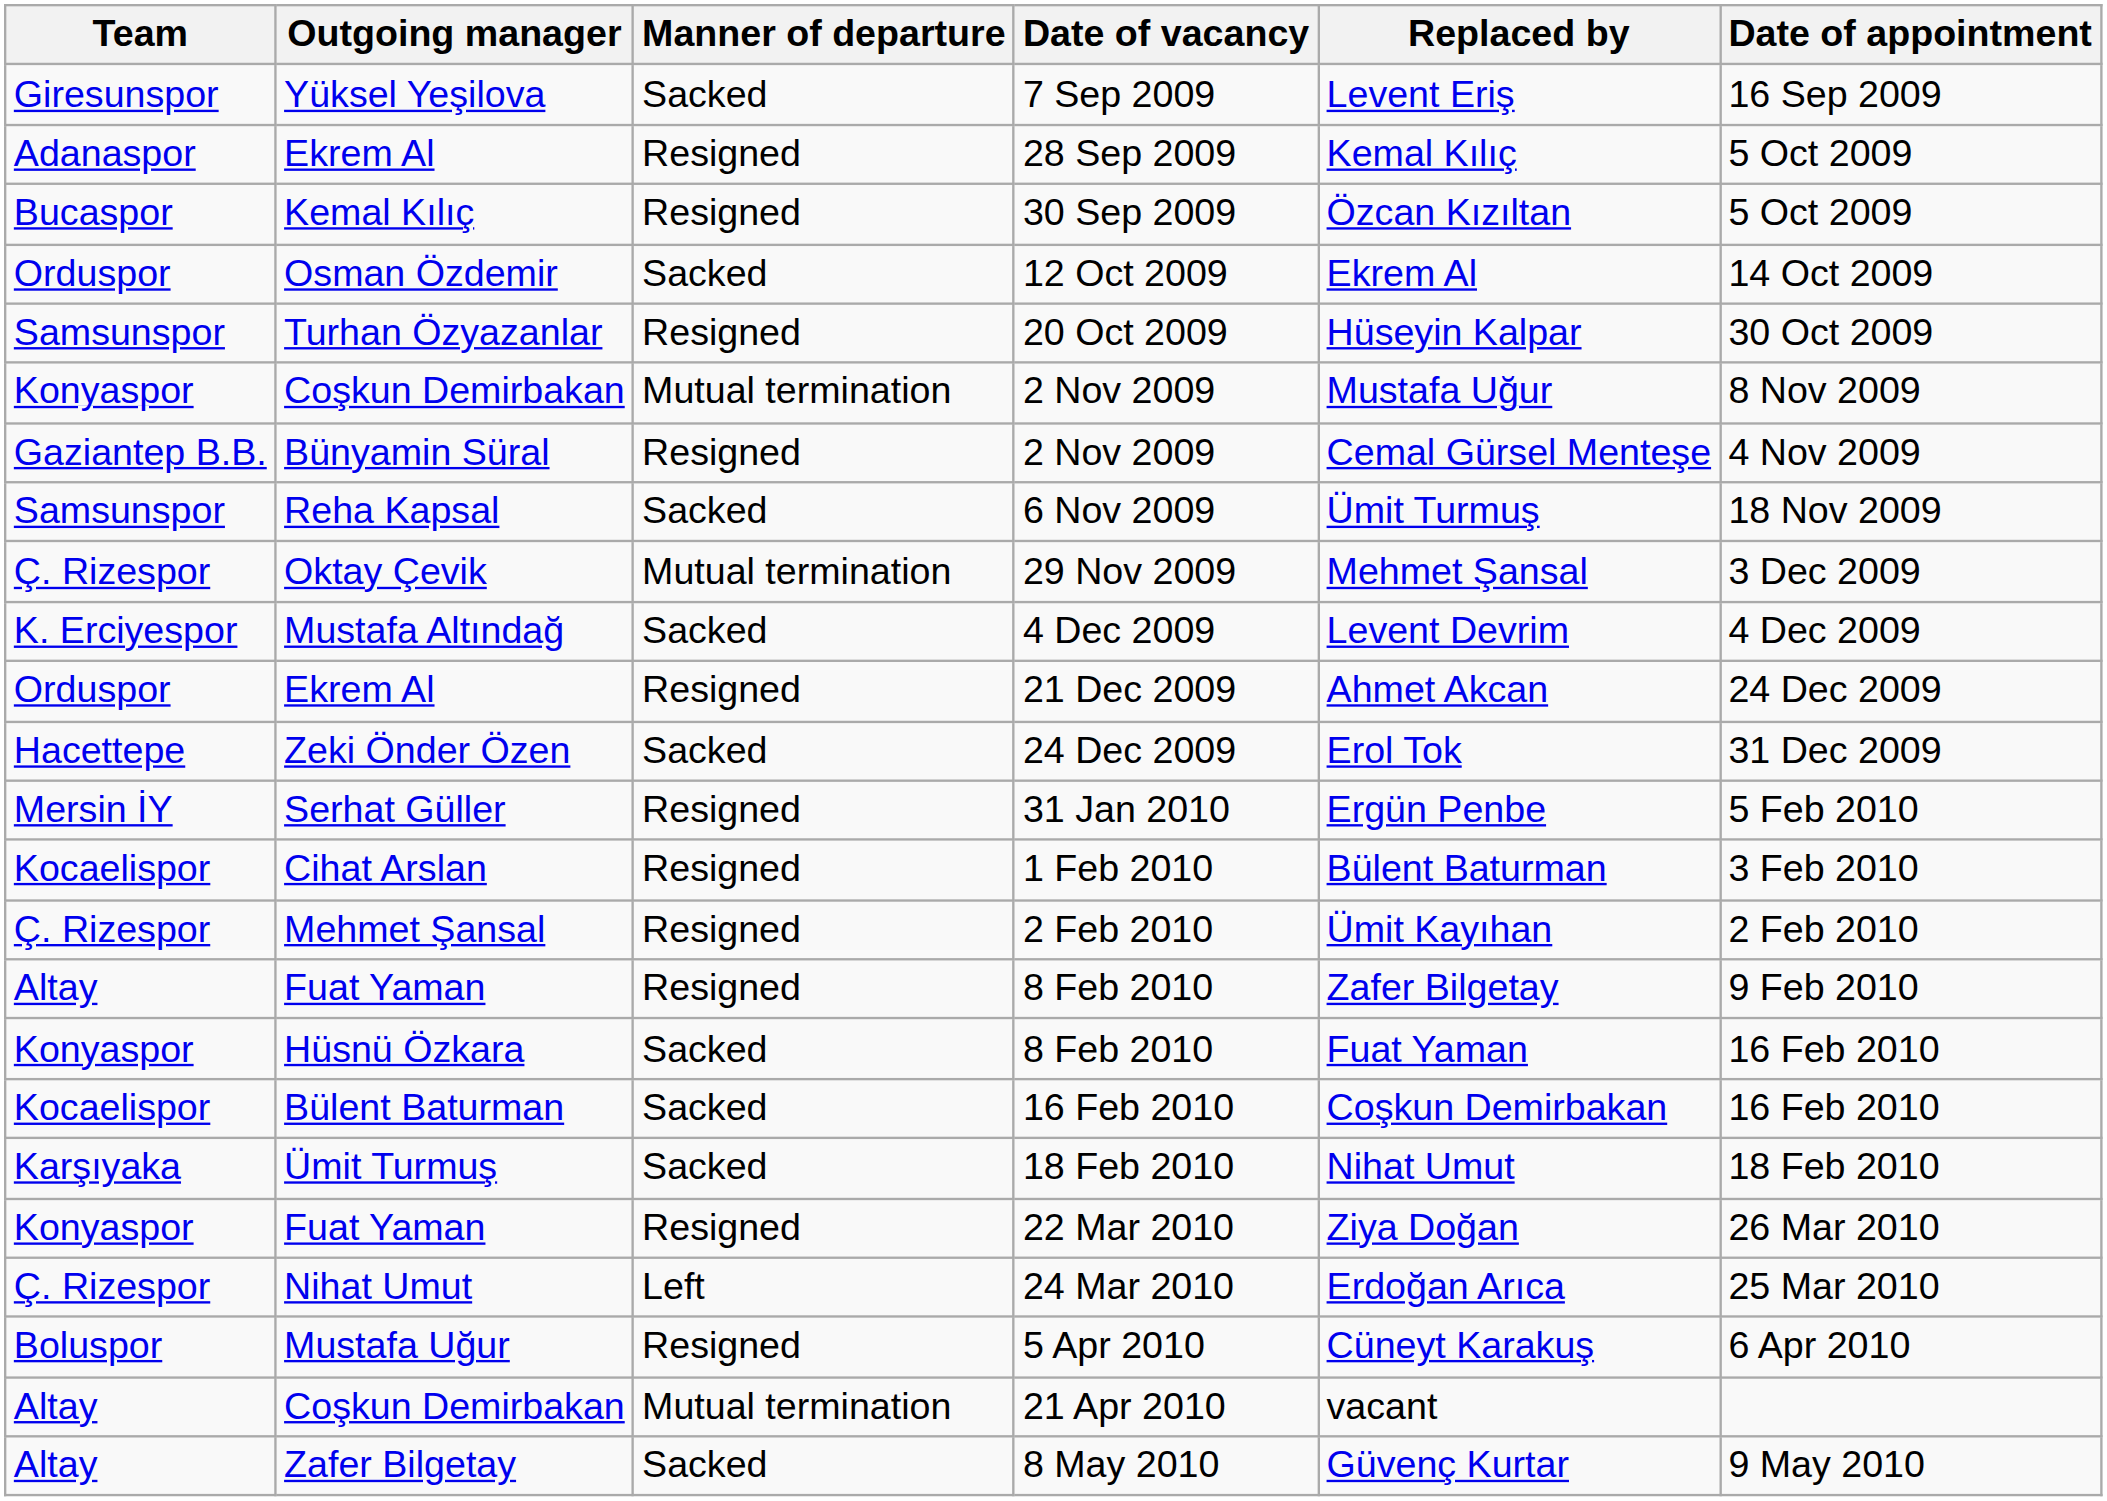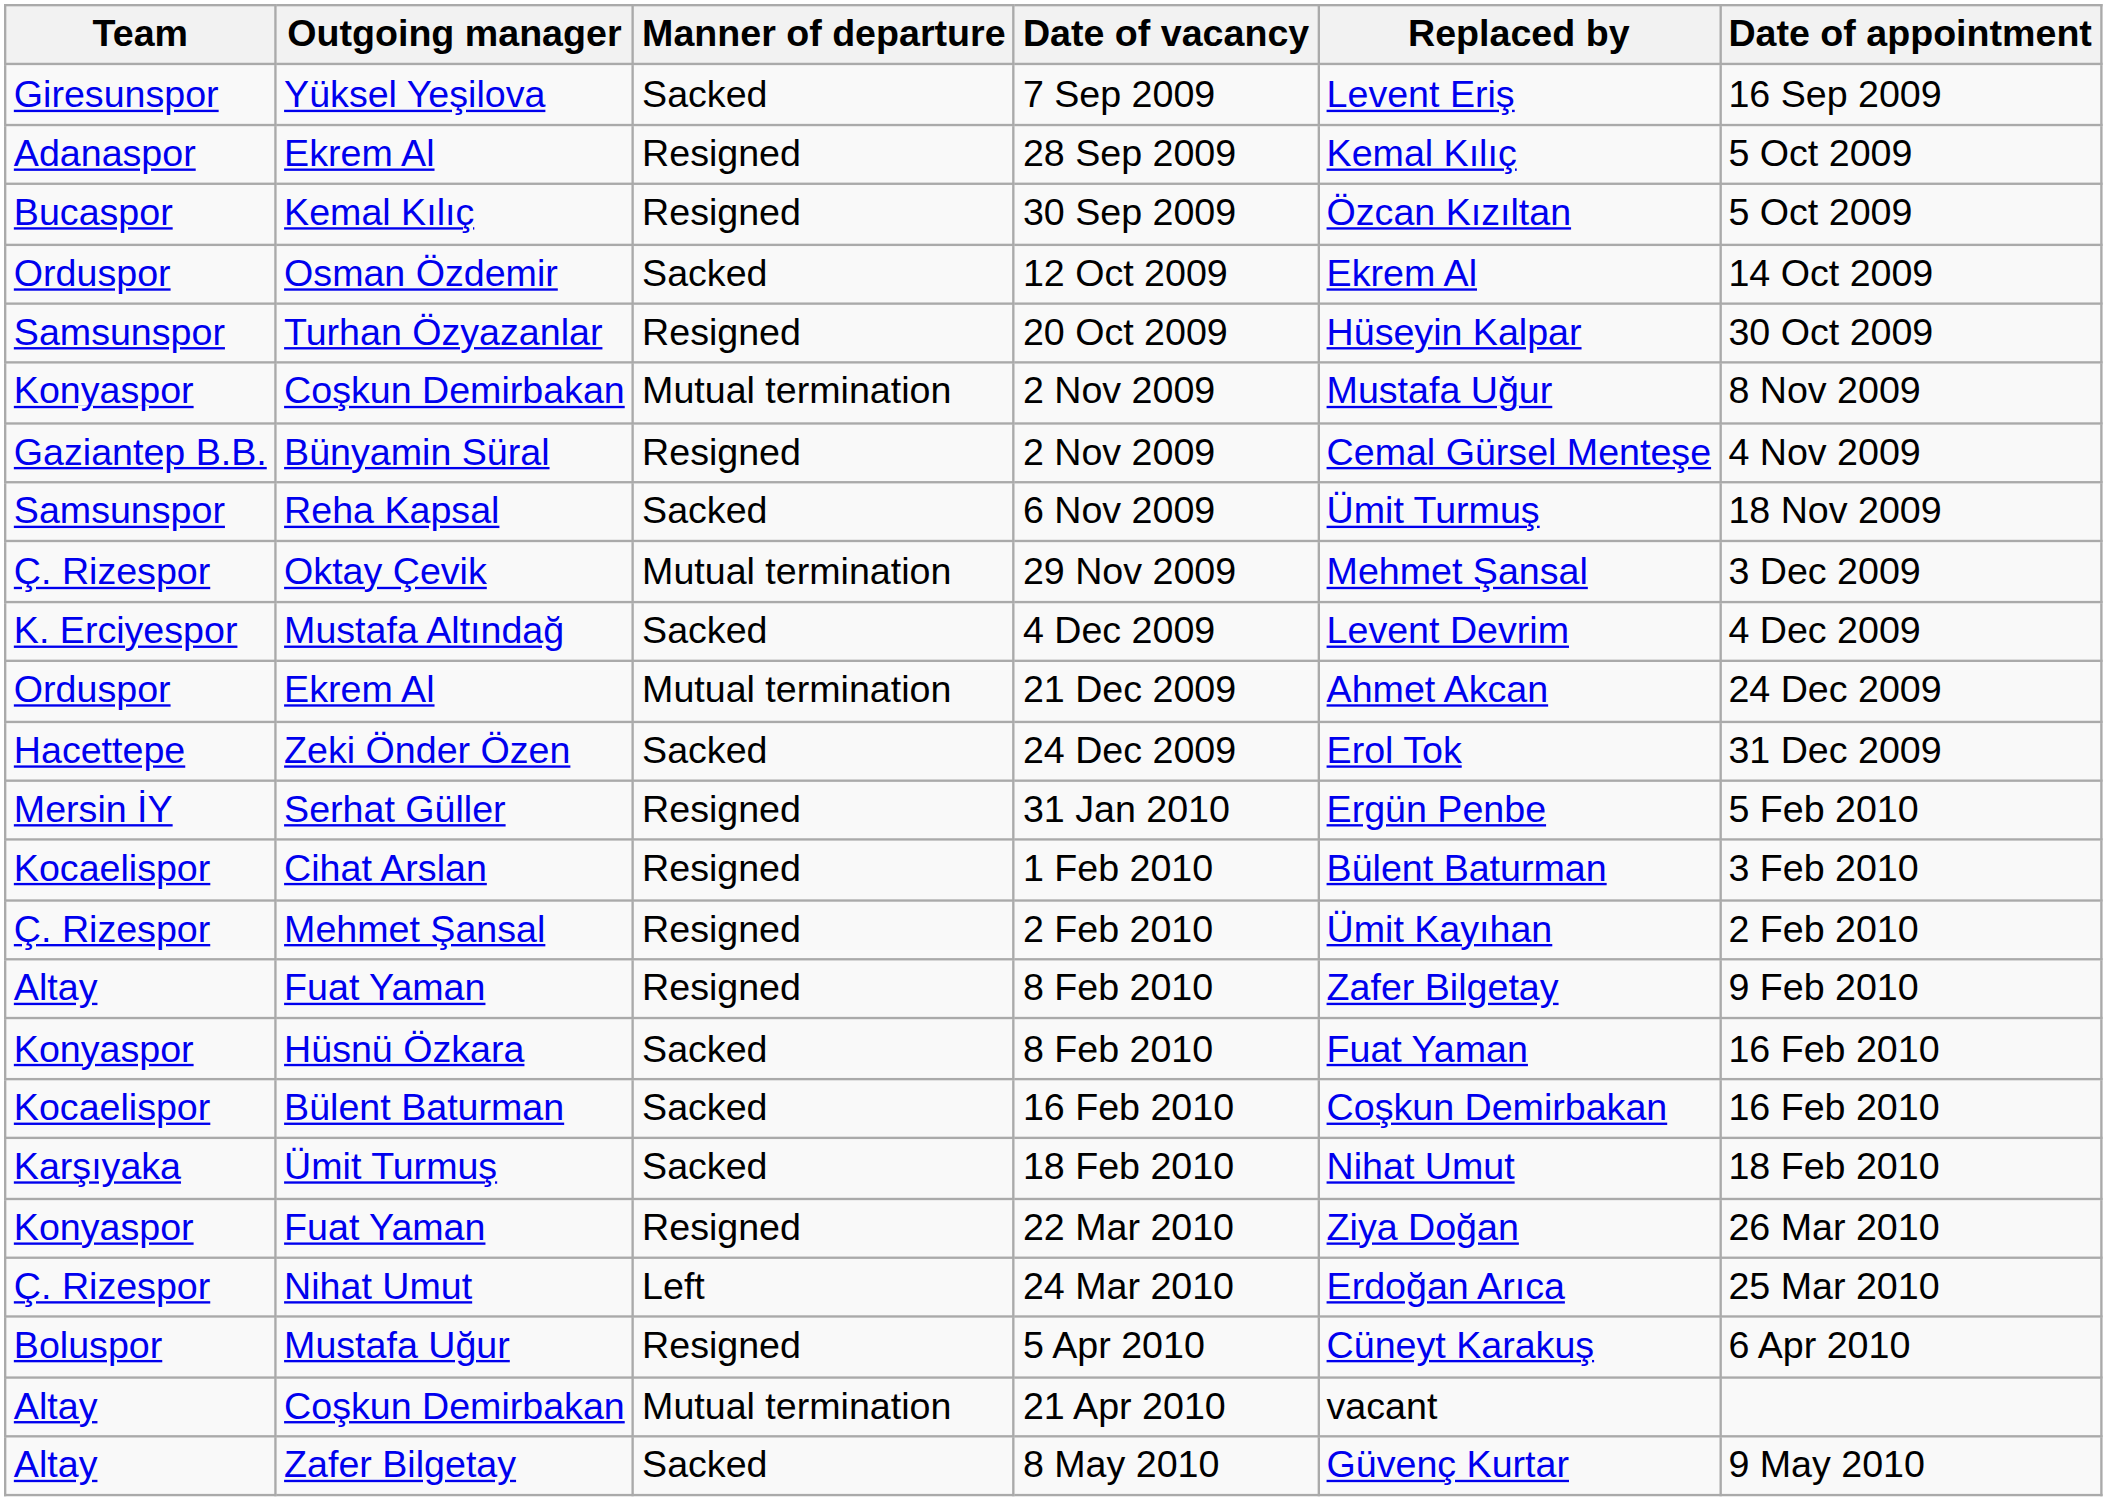21 Dec 2009 | Manner of departure: Resigned -> Mutual termination
